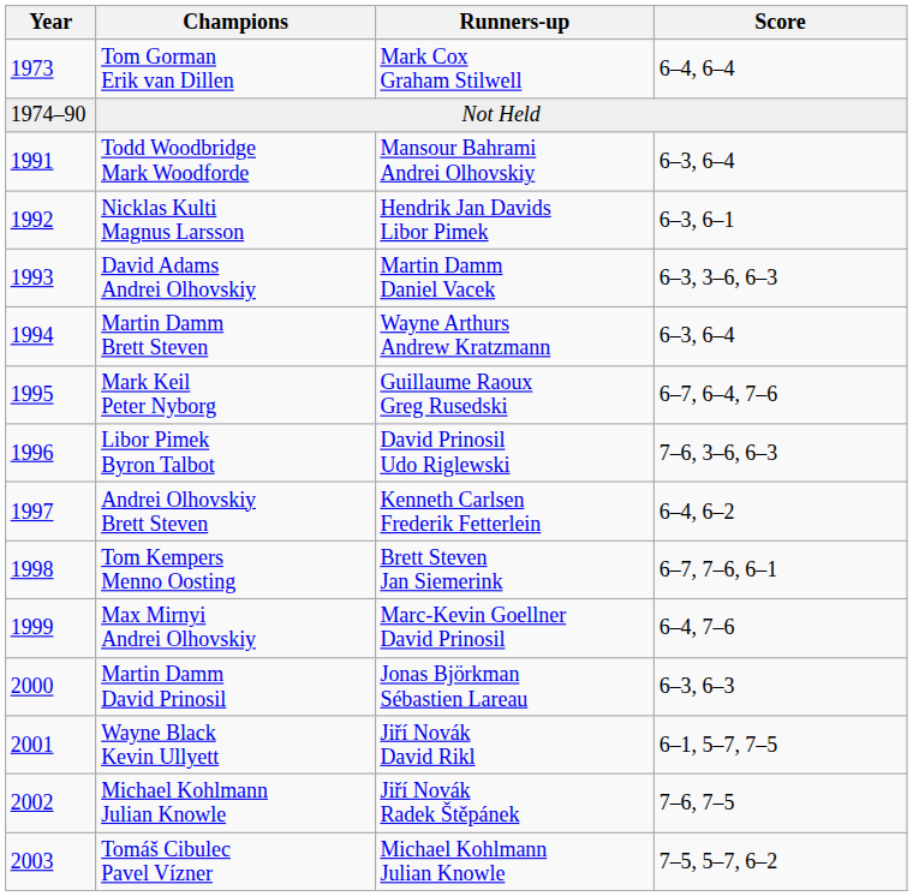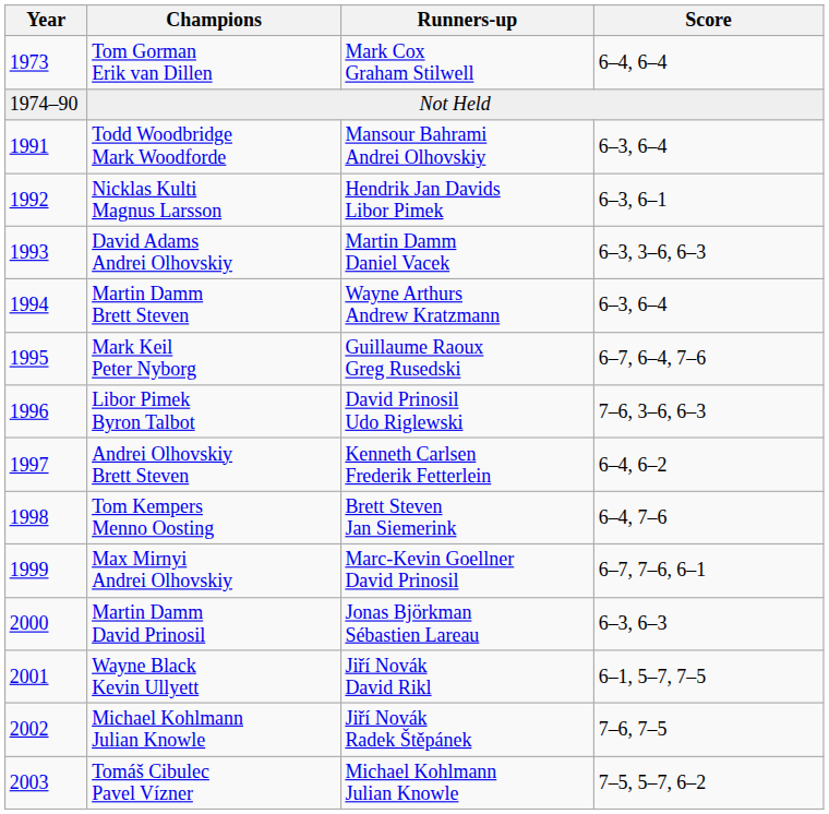Tom Kempers Menno Oosting | Score: 6–7, 7–6, 6–1 -> 6–4, 7–6
Max Mirnyi Andrei Olhovskiy | Score: 6–4, 7–6 -> 6–7, 7–6, 6–1
